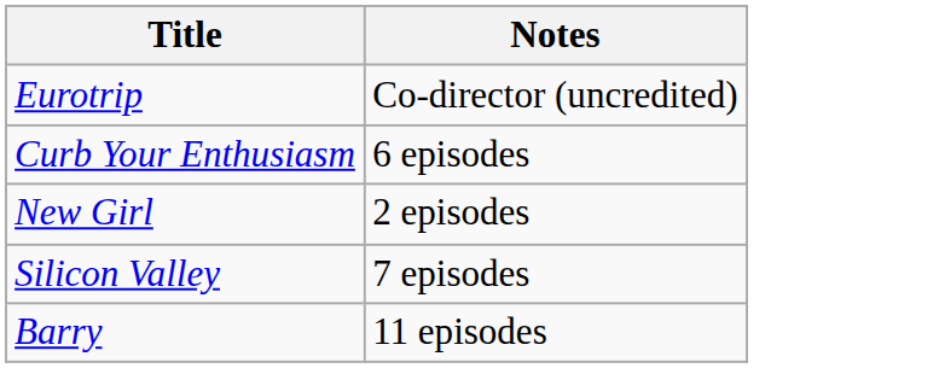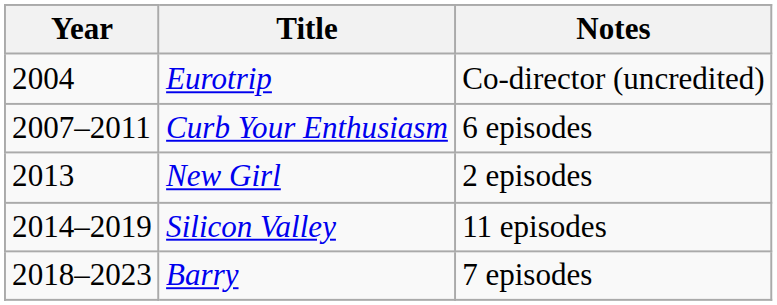+ column: Year | 2004 | 2007–2011 | 2013 | 2014–2019 | 2018–2023
Silicon Valley | Notes: 7 episodes -> 11 episodes
Barry | Notes: 11 episodes -> 7 episodes
